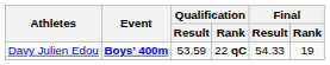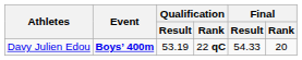Davy Julien Edou | Qualification / Result: 53.59 -> 53.19
Davy Julien Edou | Final / Rank: 19 -> 20
